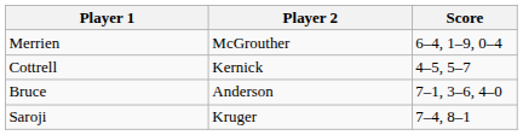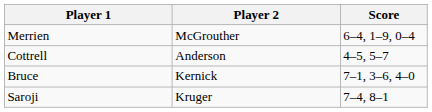Cottrell | Player 2: Kernick -> Anderson
Bruce | Player 2: Anderson -> Kernick
